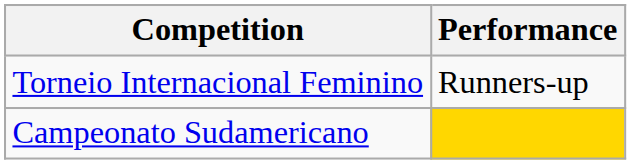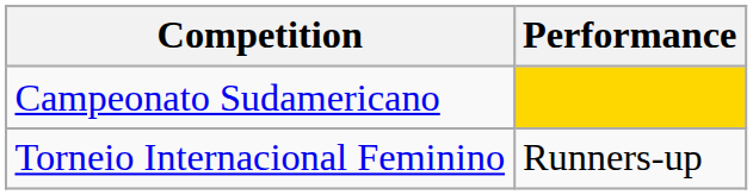rows swapped: Campeonato Sudamericano <-> Torneio Internacional Feminino
